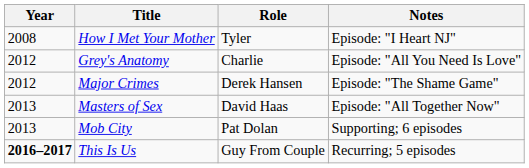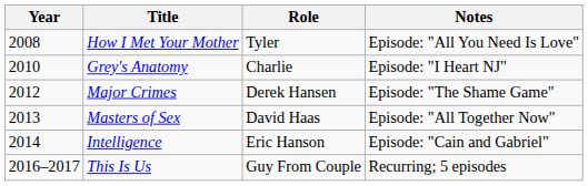How I Met Your Mother | Notes: Episode: "I Heart NJ" -> Episode: "All You Need Is Love"
Grey's Anatomy | Year: 2012 -> 2010
Grey's Anatomy | Notes: Episode: "All You Need Is Love" -> Episode: "I Heart NJ"
- row: 2013 | Mob City | Pat Dolan | Supporting; 6 episodes
+ row: 2014 | Intelligence | Eric Hanson | Episode: "Cain and Gabriel"
This Is Us | Year: bold -> normal
